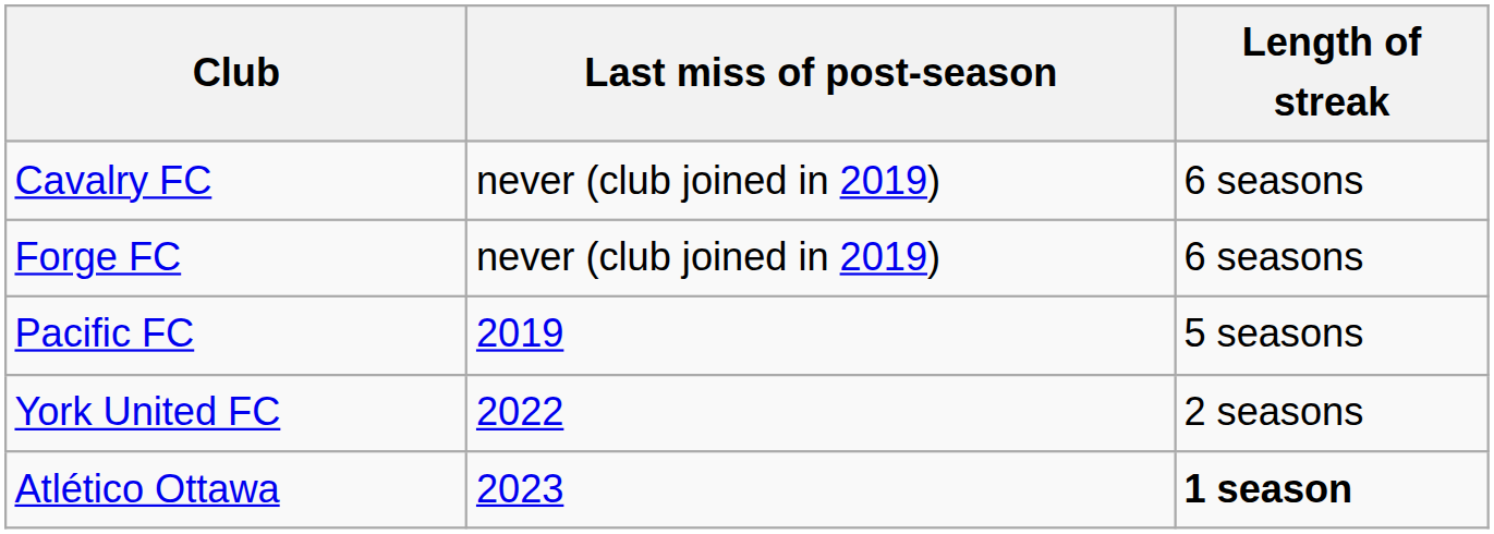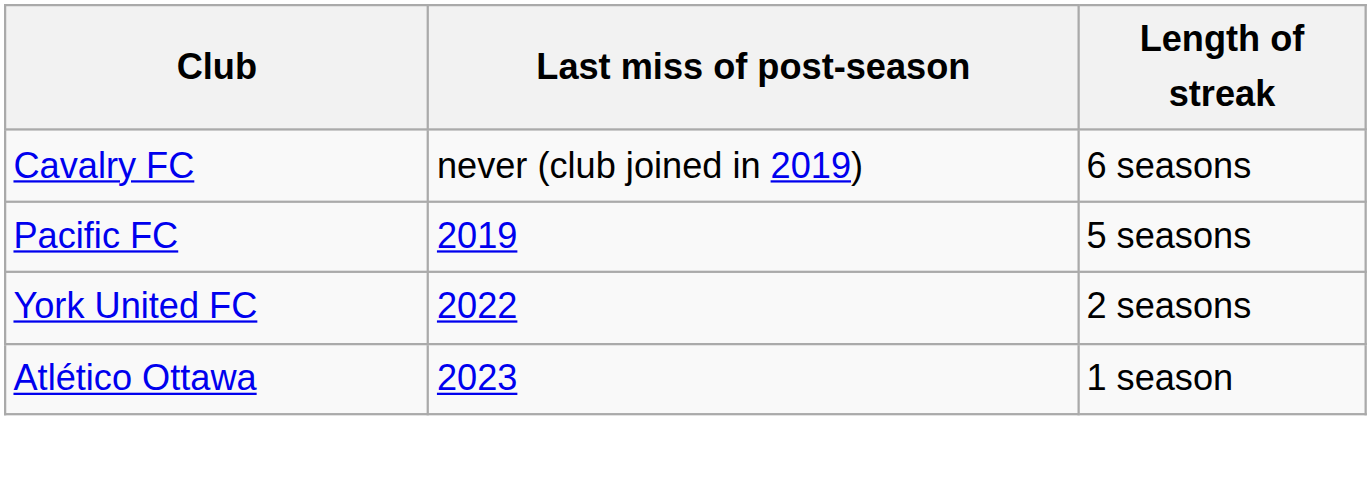- row: Forge FC | never (club joined in 2019) | 6 seasons
Atlético Ottawa | Length of streak: bold -> normal
